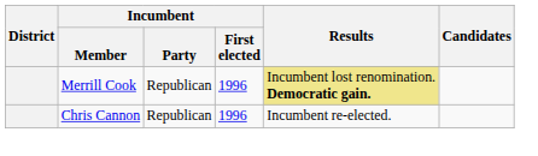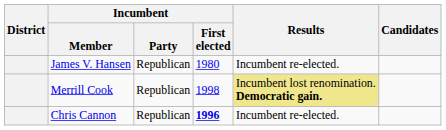+ row: James V. Hansen | Republican | 1980 | Incumbent re-elected.
Merrill Cook | Incumbent / First elected: 1996 -> 1998
Chris Cannon | Incumbent / First elected: normal -> bold
